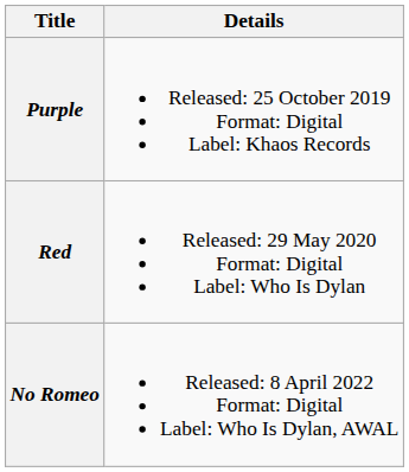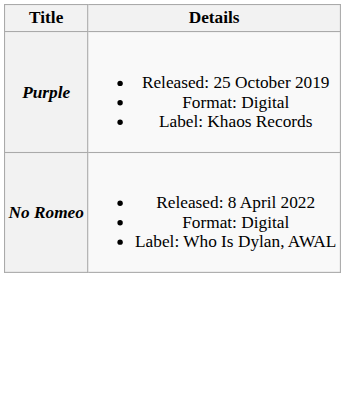- row: Red | Released: 29 May 2020 Format: Digital Label: Who Is Dylan
